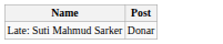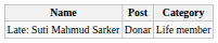+ column: Category | Life member
